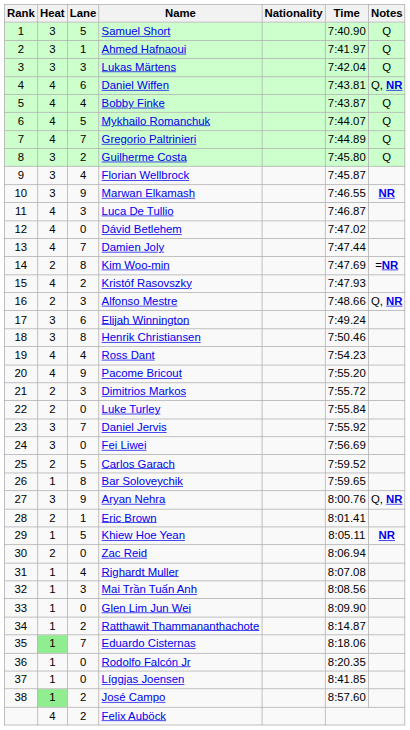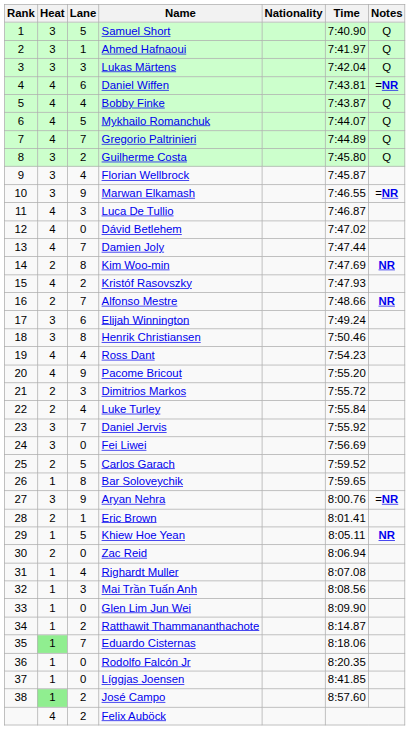Daniel Wiffen | Notes: Q, NR -> =NR
Marwan Elkamash | Notes: NR -> =NR
Kim Woo-min | Notes: =NR -> NR
Alfonso Mestre | Lane: 3 -> 7
Alfonso Mestre | Notes: Q, NR -> NR
Luke Turley | Lane: 0 -> 4
Aryan Nehra | Notes: Q, NR -> =NR
